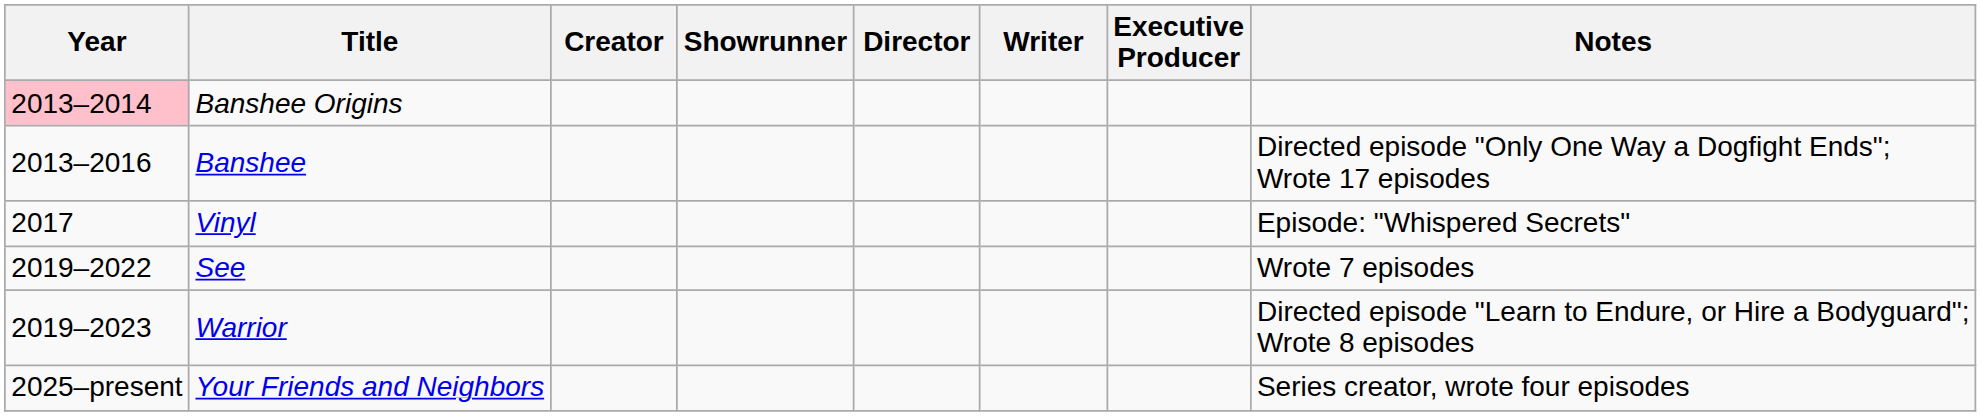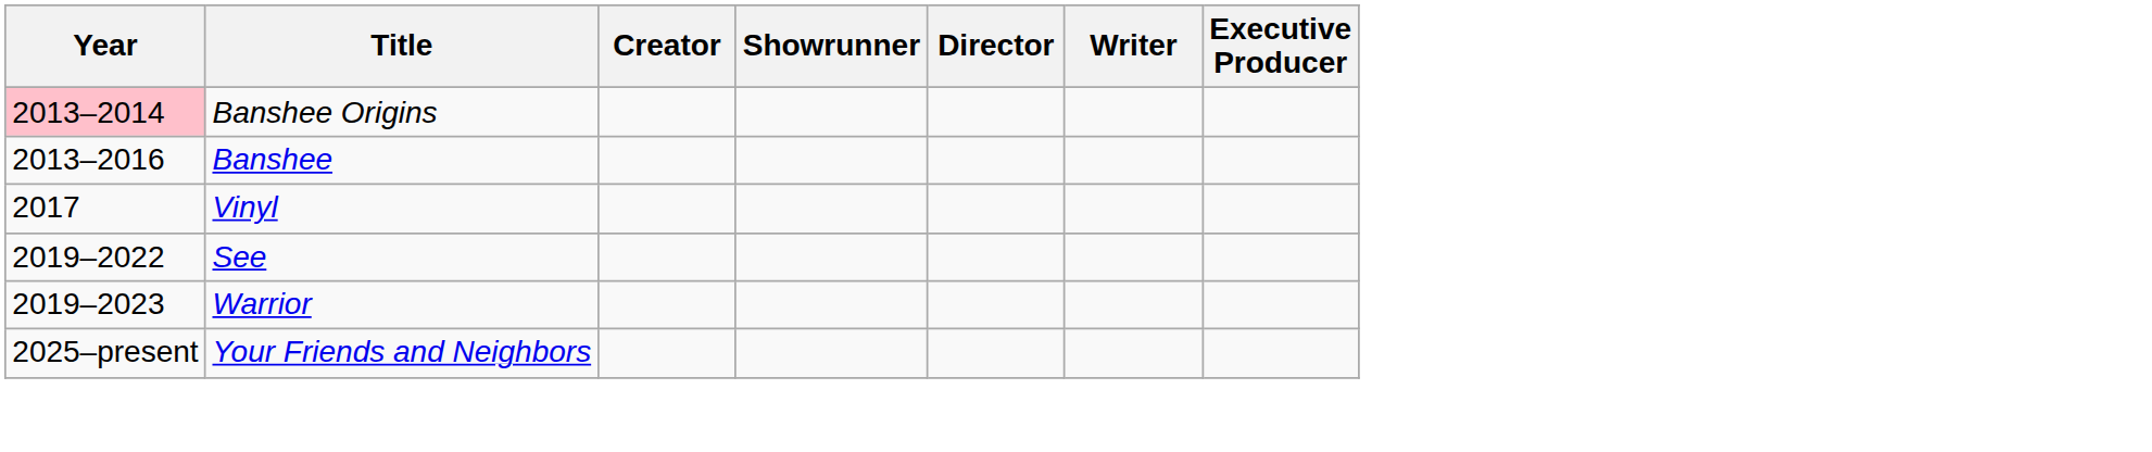- column: Notes | Directed episode "Only One Way a Dogfight Ends"; Wrote 17 episodes | Episode: "Whispered Secrets" | Wrote 7 episodes | Directed episode "Learn to Endure, or Hire a Bodyguard"; Wrote 8 episodes | Series creator, wrote four episodes
